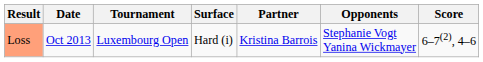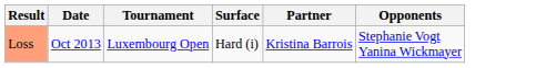- column: Score | 6–7(2), 4–6
